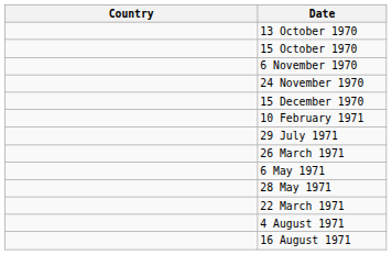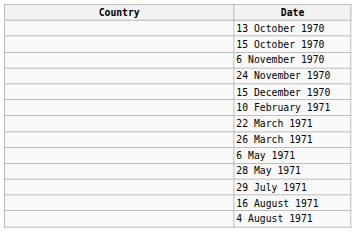rows swapped: 22 March 1971 <-> 29 July 1971
rows swapped: 4 August 1971 <-> 16 August 1971
